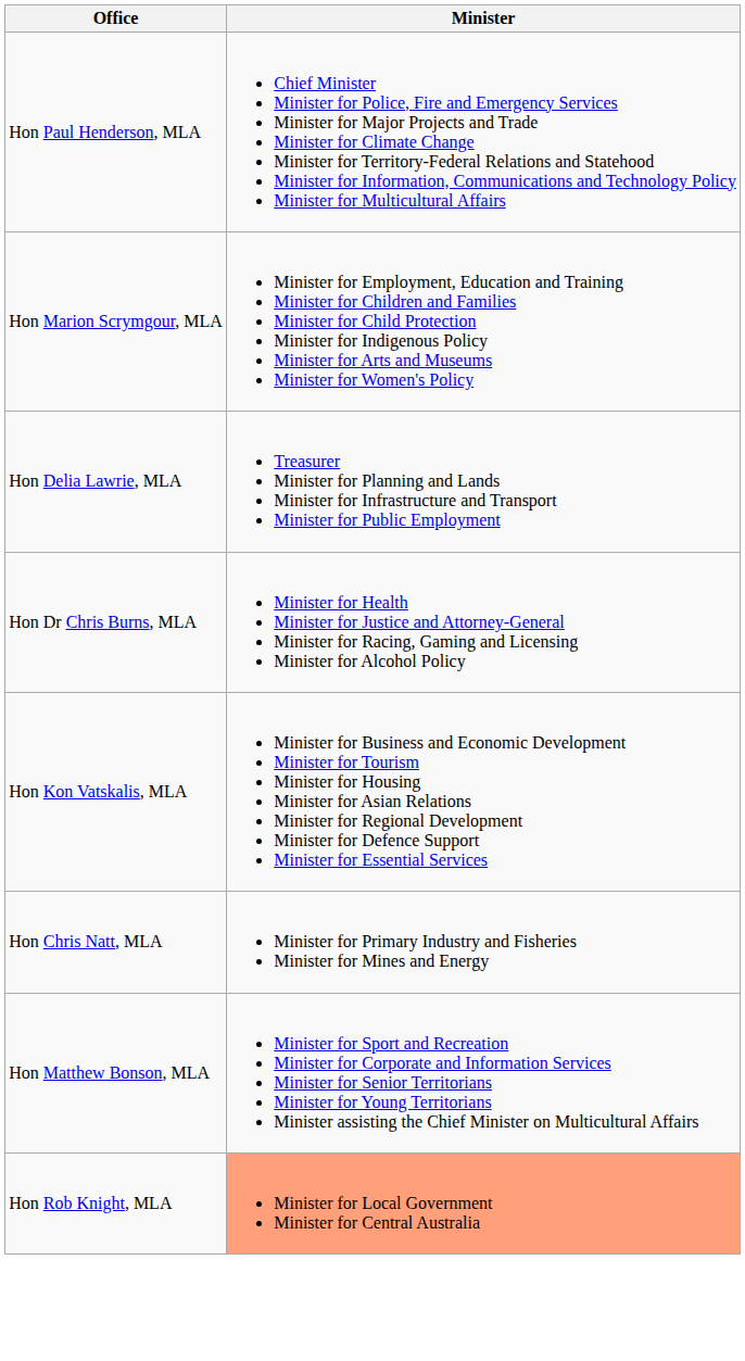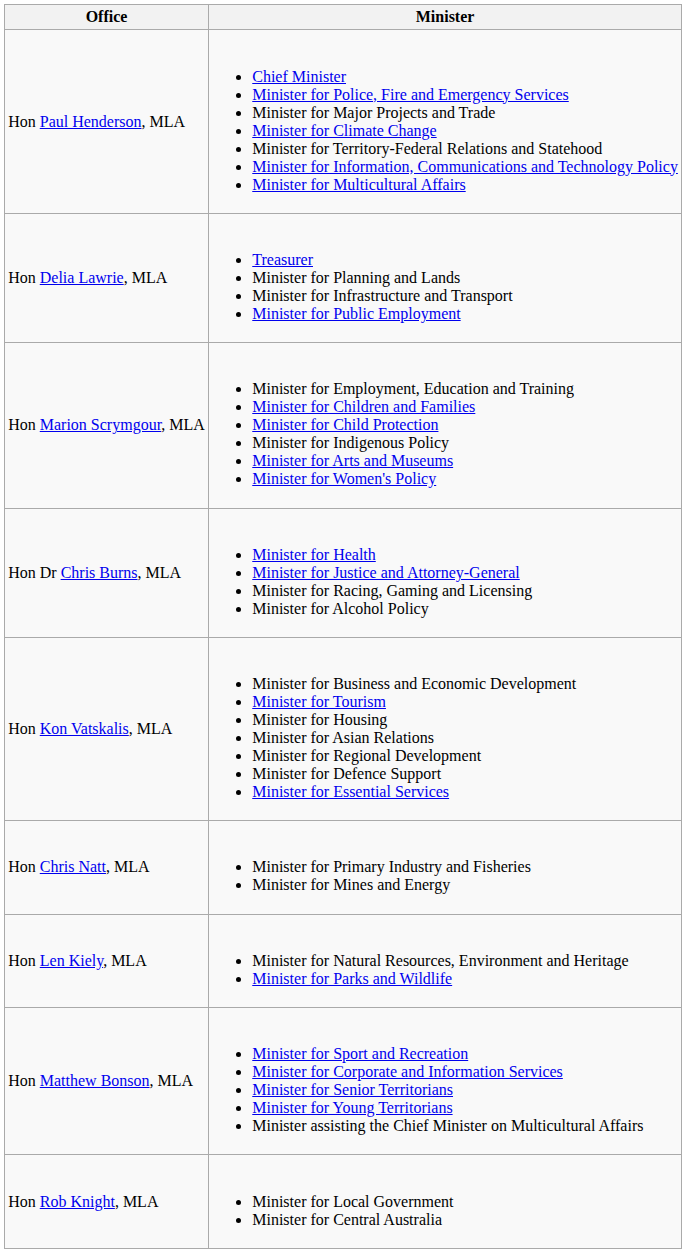rows swapped: Hon Marion Scrymgour, MLA <-> Hon Delia Lawrie, MLA
+ row: Hon Len Kiely, MLA | Minister for Natural Resources, Environment and Heritage Minister for Parks and Wildlife
Hon Rob Knight, MLA | Minister: lightsalmon background -> no background
